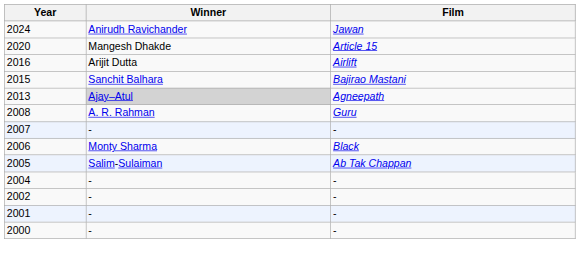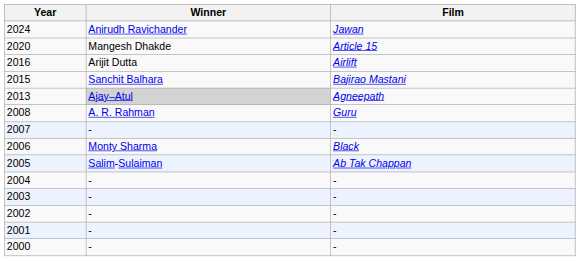+ row: 2003 | - | -
